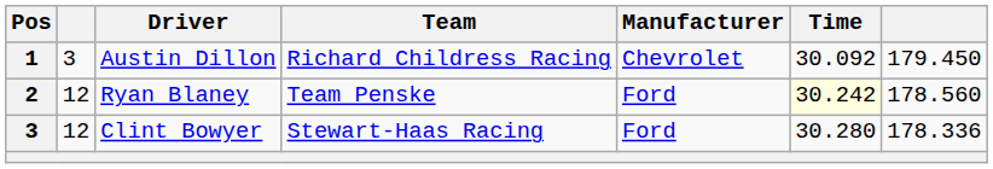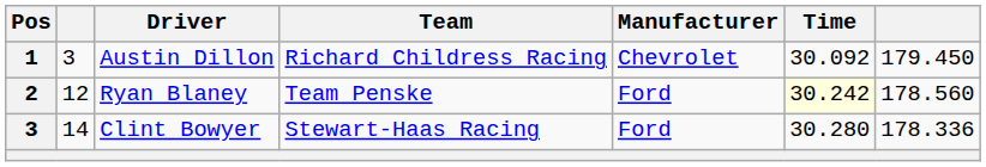Clint Bowyer | column 2: 12 -> 14
